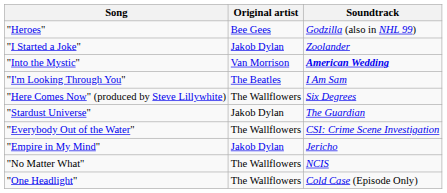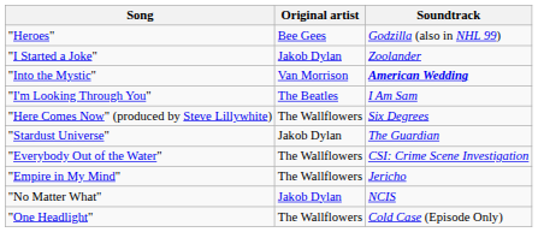"Empire in My Mind" | Original artist: Jakob Dylan -> The Wallflowers
"No Matter What" | Original artist: The Wallflowers -> Jakob Dylan
